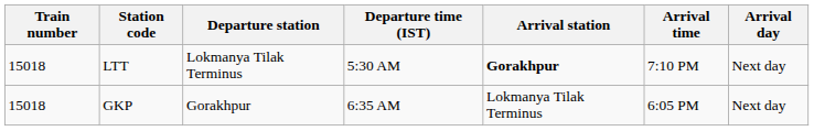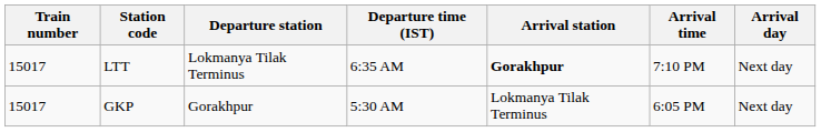LTT | Train number: 15018 -> 15017
LTT | Departure time (IST): 5:30 AM -> 6:35 AM
GKP | Train number: 15018 -> 15017
GKP | Departure time (IST): 6:35 AM -> 5:30 AM
